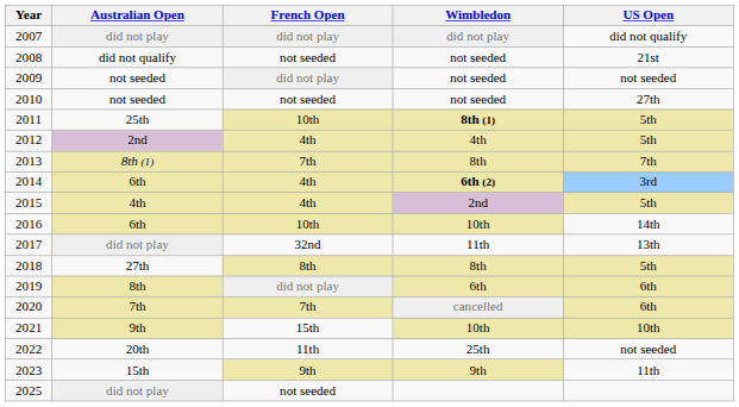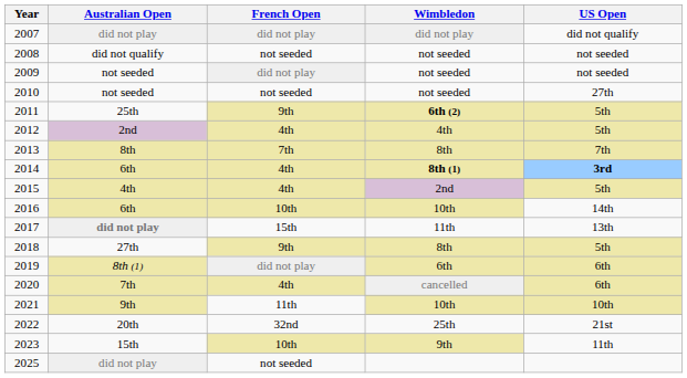2008 | US Open: 21st -> not seeded
2011 | French Open: 10th -> 9th
2011 | Wimbledon: 8th (1) -> 6th (2)
2013 | Australian Open: 8th (1) -> 8th
2014 | Wimbledon: 6th (2) -> 8th (1)
2014 | US Open: normal -> bold
2017 | Australian Open: normal -> bold
2017 | French Open: 32nd -> 15th
2018 | French Open: 8th -> 9th
2019 | Australian Open: 8th -> 8th (1)
2020 | French Open: 7th -> 4th
2021 | French Open: 15th -> 11th
2022 | French Open: 11th -> 32nd
2022 | US Open: not seeded -> 21st
2023 | French Open: 9th -> 10th
